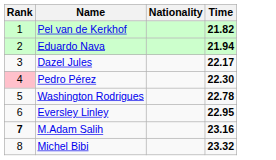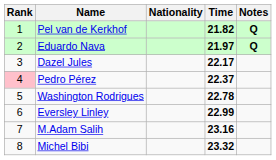+ column: Notes | Q | Q
Eduardo Nava | Time: 21.94 -> 21.97
Pedro Pérez | Time: 22.30 -> 22.37
Eversley Linley | Time: 22.95 -> 22.99
M.Adam Salih | Rank: bold -> normal
